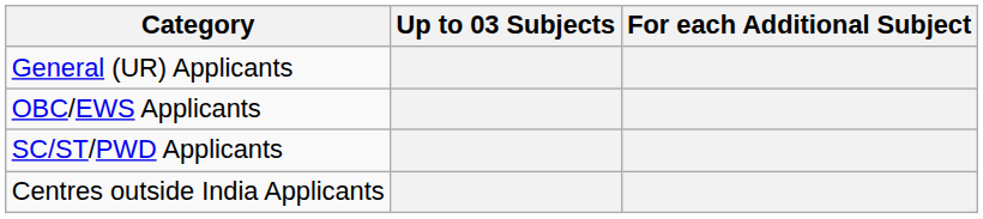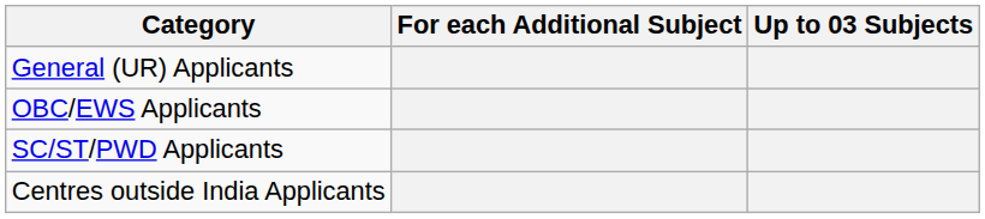columns swapped: Up to 03 Subjects <-> For each Additional Subject
